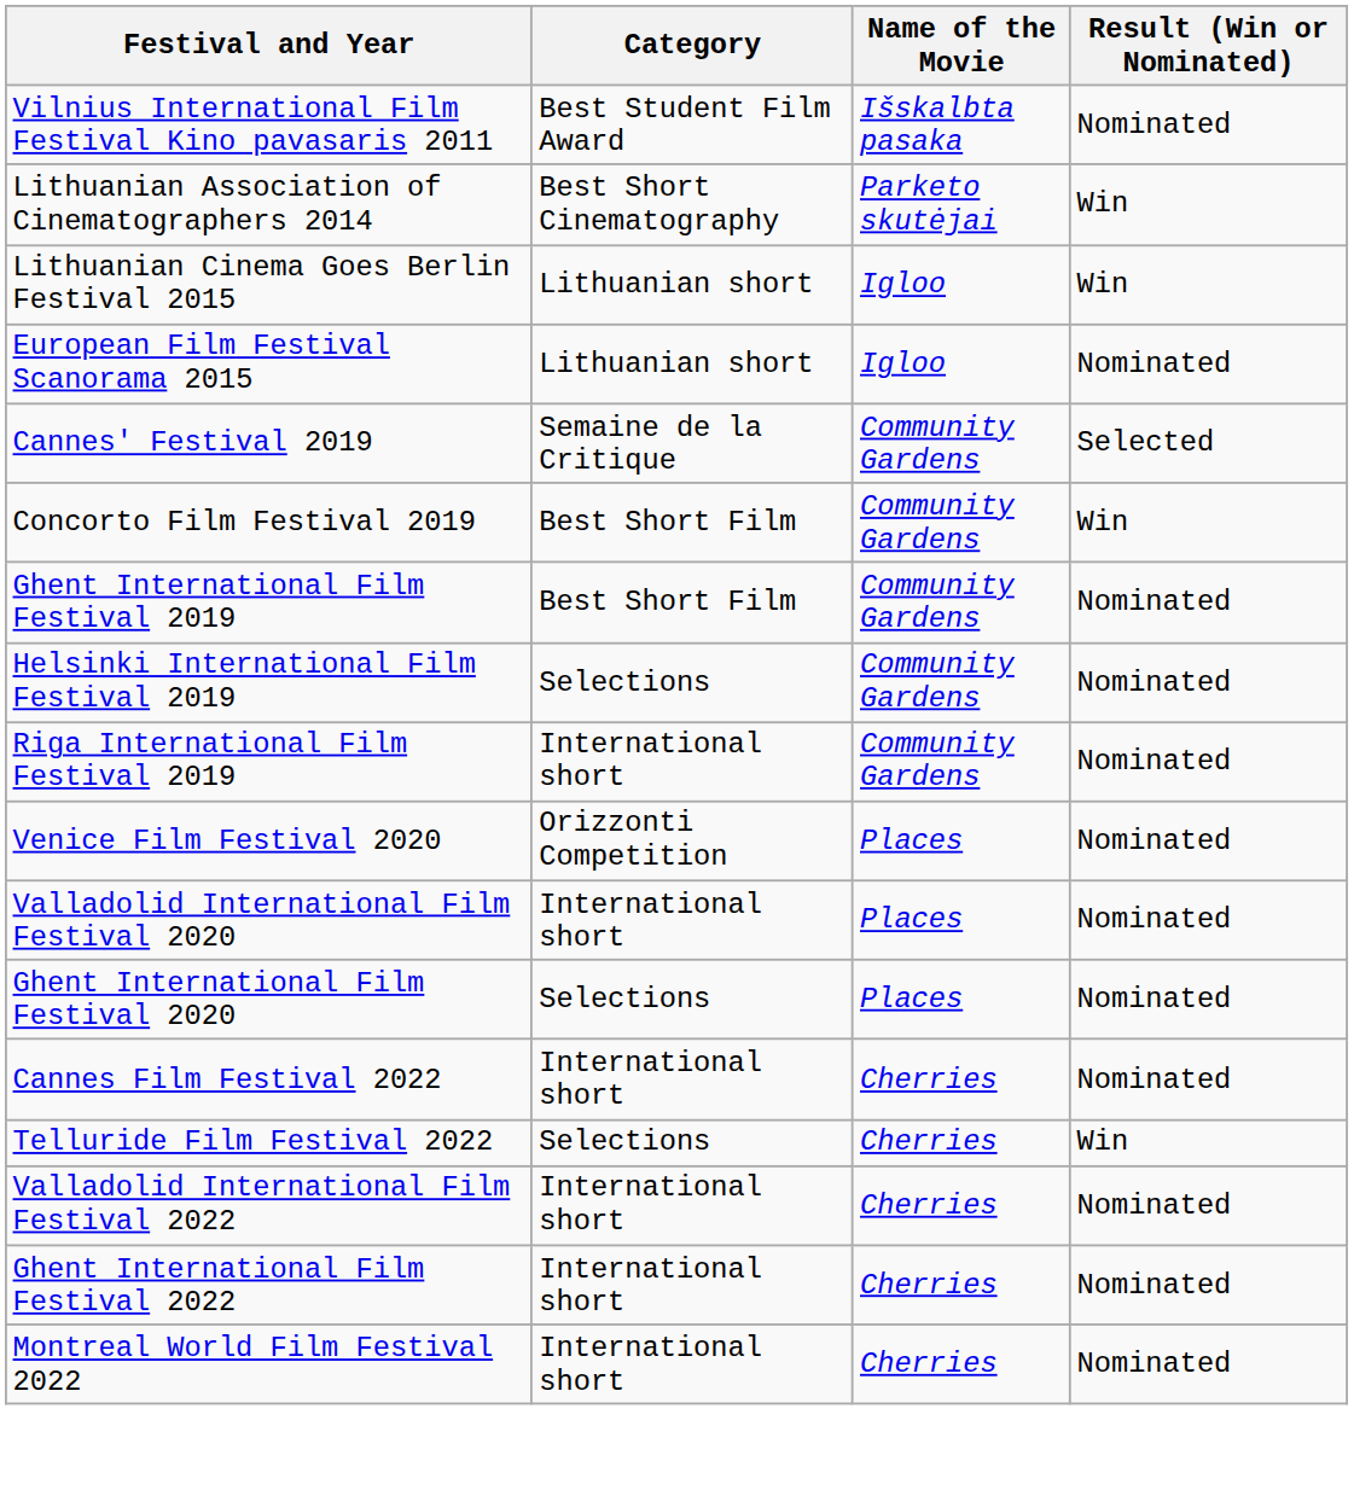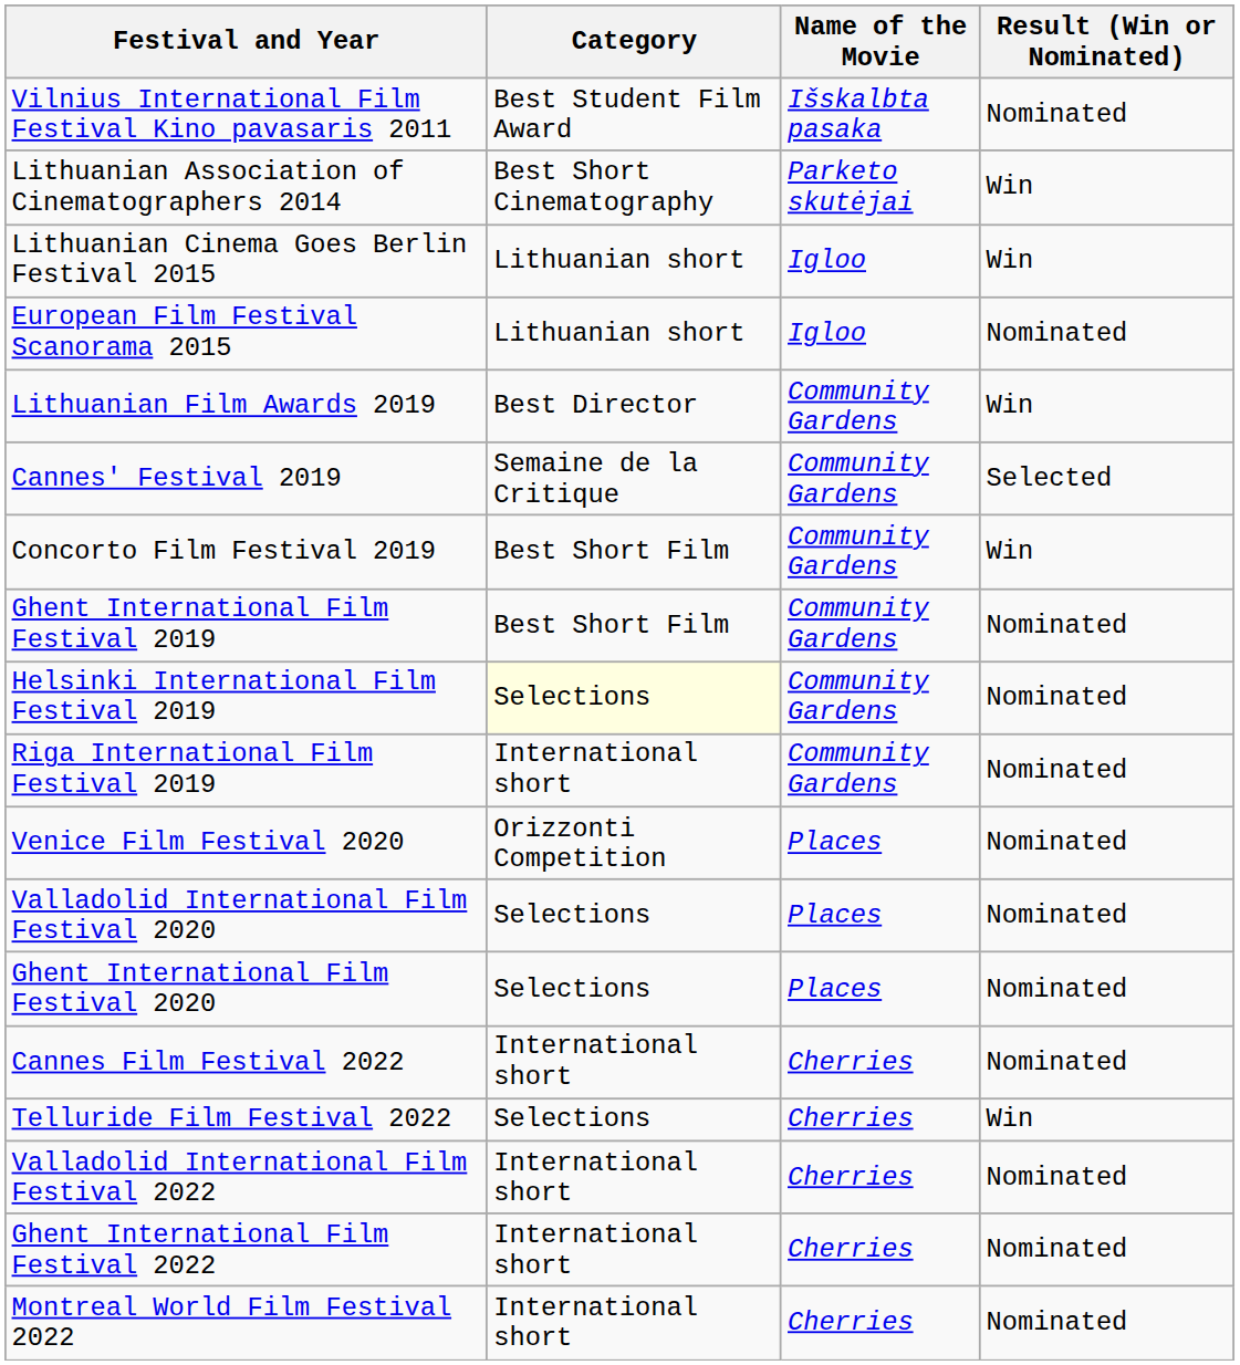+ row: Lithuanian Film Awards 2019 | Best Director | Community Gardens | Win
Helsinki International Film Festival 2019 | Category: no background -> lightyellow background
Valladolid International Film Festival 2020 | Category: International short -> Selections
